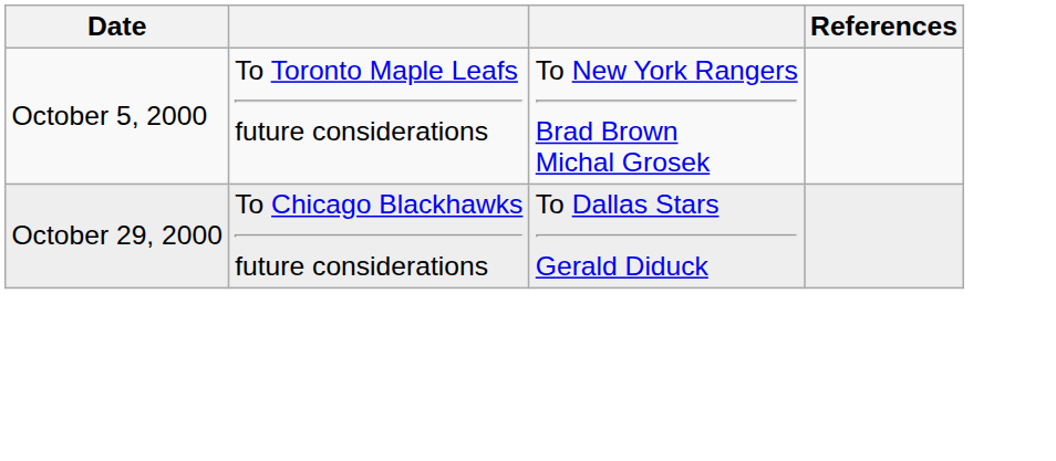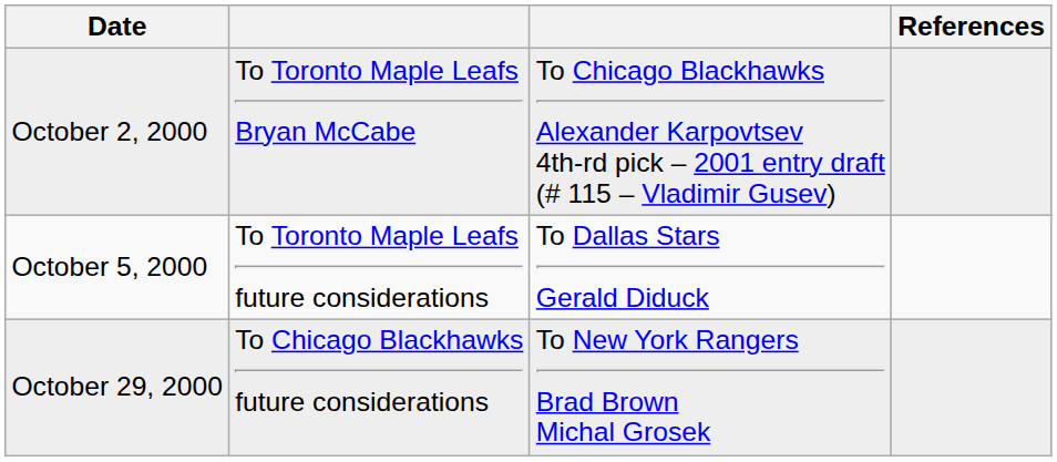+ row: October 2, 2000 | To Toronto Maple Leafs Bryan McCabe | To Chicago Blackhawks Alexander Karpovtsev 4th-rd pick – 2001 entry draft (# 115 – Vladimir Gusev)
October 5, 2000 | column 3: To New York Rangers Brad Brown Michal Grosek -> To Dallas Stars Gerald Diduck
October 29, 2000 | column 3: To Dallas Stars Gerald Diduck -> To New York Rangers Brad Brown Michal Grosek
